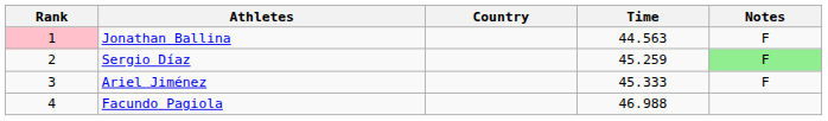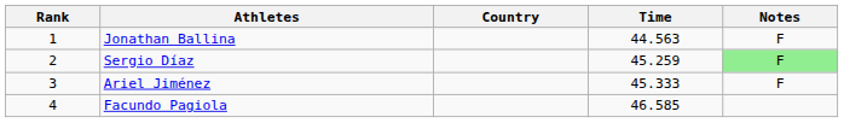Jonathan Ballina | Rank: pink background -> no background
Facundo Pagiola | Time: 46.988 -> 46.585
